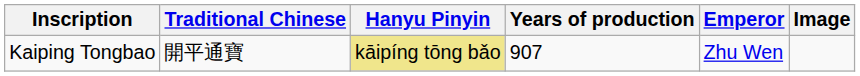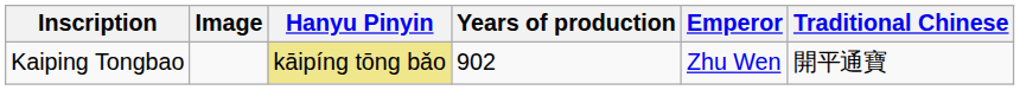columns swapped: Traditional Chinese <-> Image
Kaiping Tongbao | Years of production: 907 -> 902
